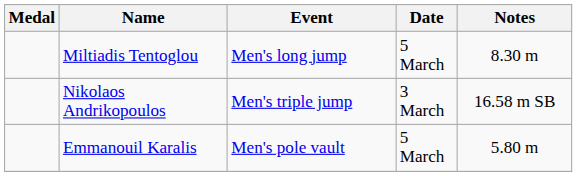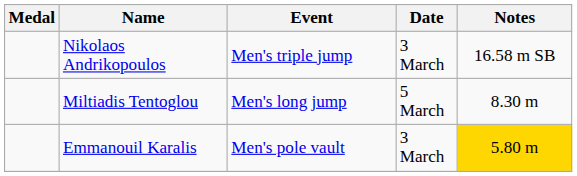rows swapped: Miltiadis Tentoglou <-> Nikolaos Andrikopoulos
Emmanouil Karalis | Date: 5 March -> 3 March
Emmanouil Karalis | Notes: no background -> gold background
